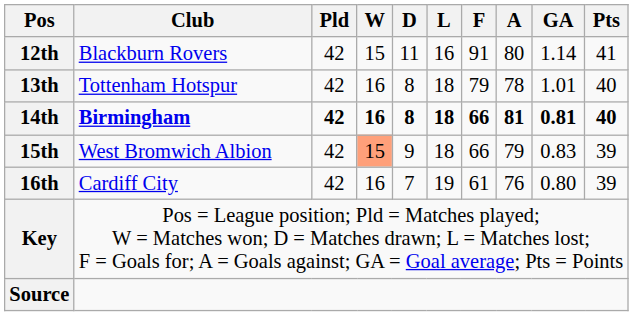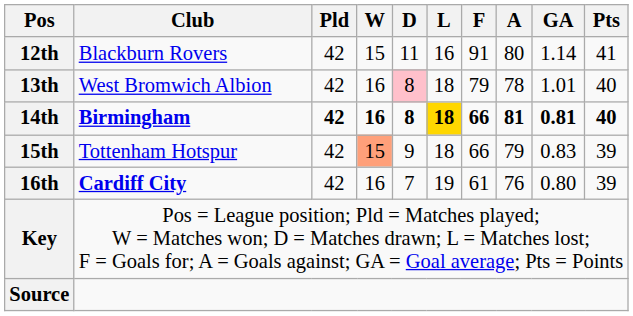13th | Club: Tottenham Hotspur -> West Bromwich Albion
13th | D: no background -> pink background
14th | L: no background -> gold background
15th | Club: West Bromwich Albion -> Tottenham Hotspur
16th | Club: normal -> bold
